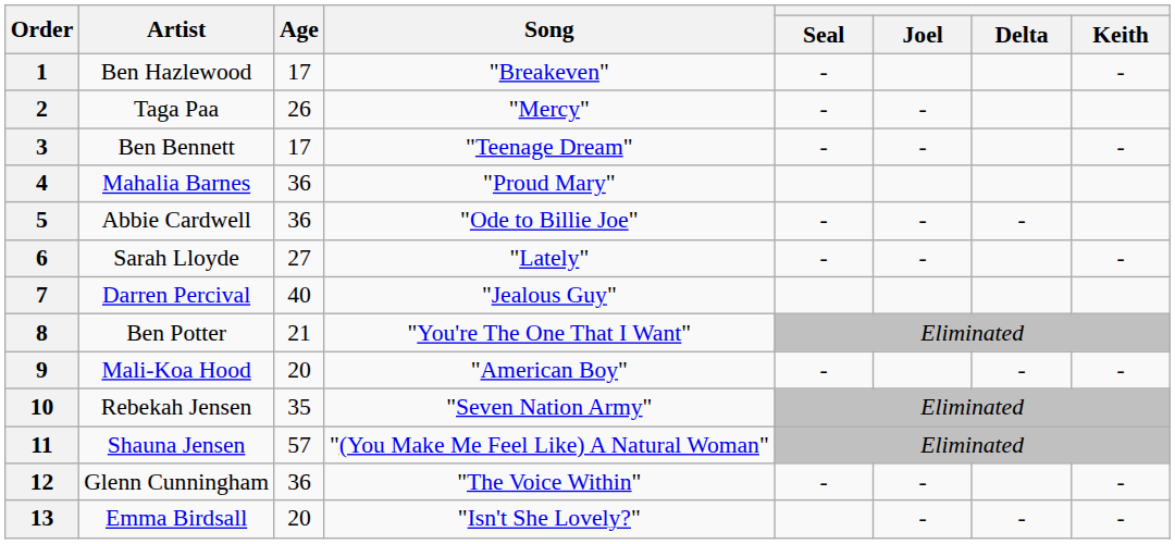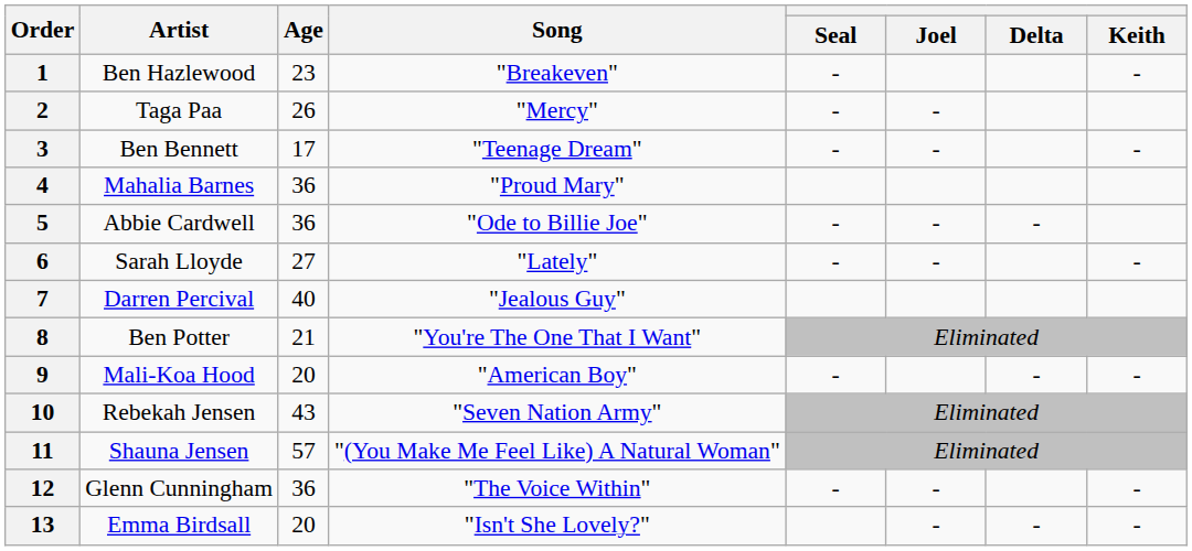1 | Age: 17 -> 23
10 | Age: 35 -> 43
